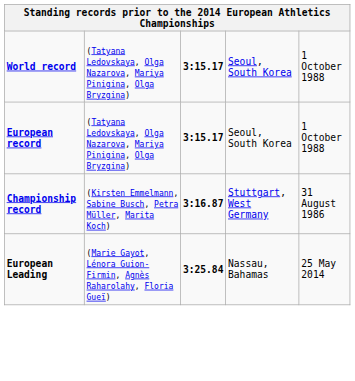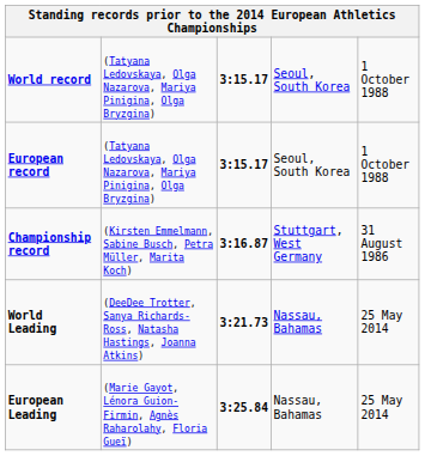+ row: World Leading | (DeeDee Trotter, Sanya Richards-Ross, Natasha Hastings, Joanna Atkins) | 3:21.73 | Nassau, Bahamas | 25 May 2014
